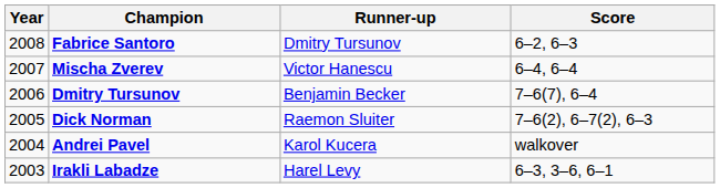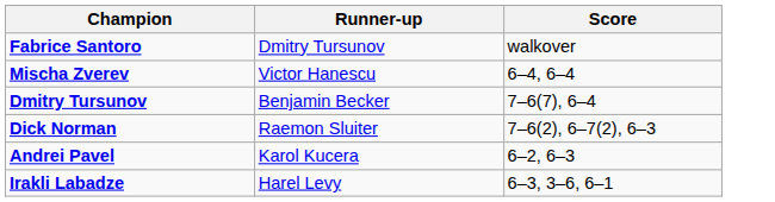- column: Year | 2008 | 2007 | 2006 | 2005 | 2004 | 2003
Fabrice Santoro | Score: 6–2, 6–3 -> walkover
Andrei Pavel | Score: walkover -> 6–2, 6–3
